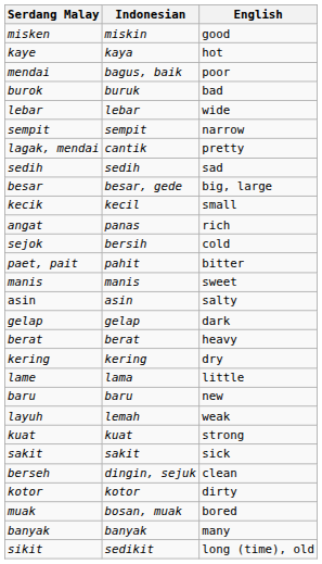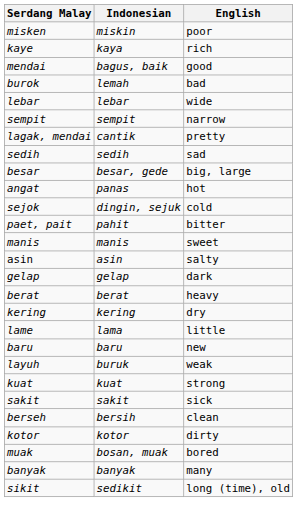misken | English: good -> poor
kaye | English: hot -> rich
mendai | English: poor -> good
burok | Indonesian: buruk -> lemah
- row: kecik | kecil | small
angat | English: rich -> hot
sejok | Indonesian: bersih -> dingin, sejuk
layuh | Indonesian: lemah -> buruk
berseh | Indonesian: dingin, sejuk -> bersih
